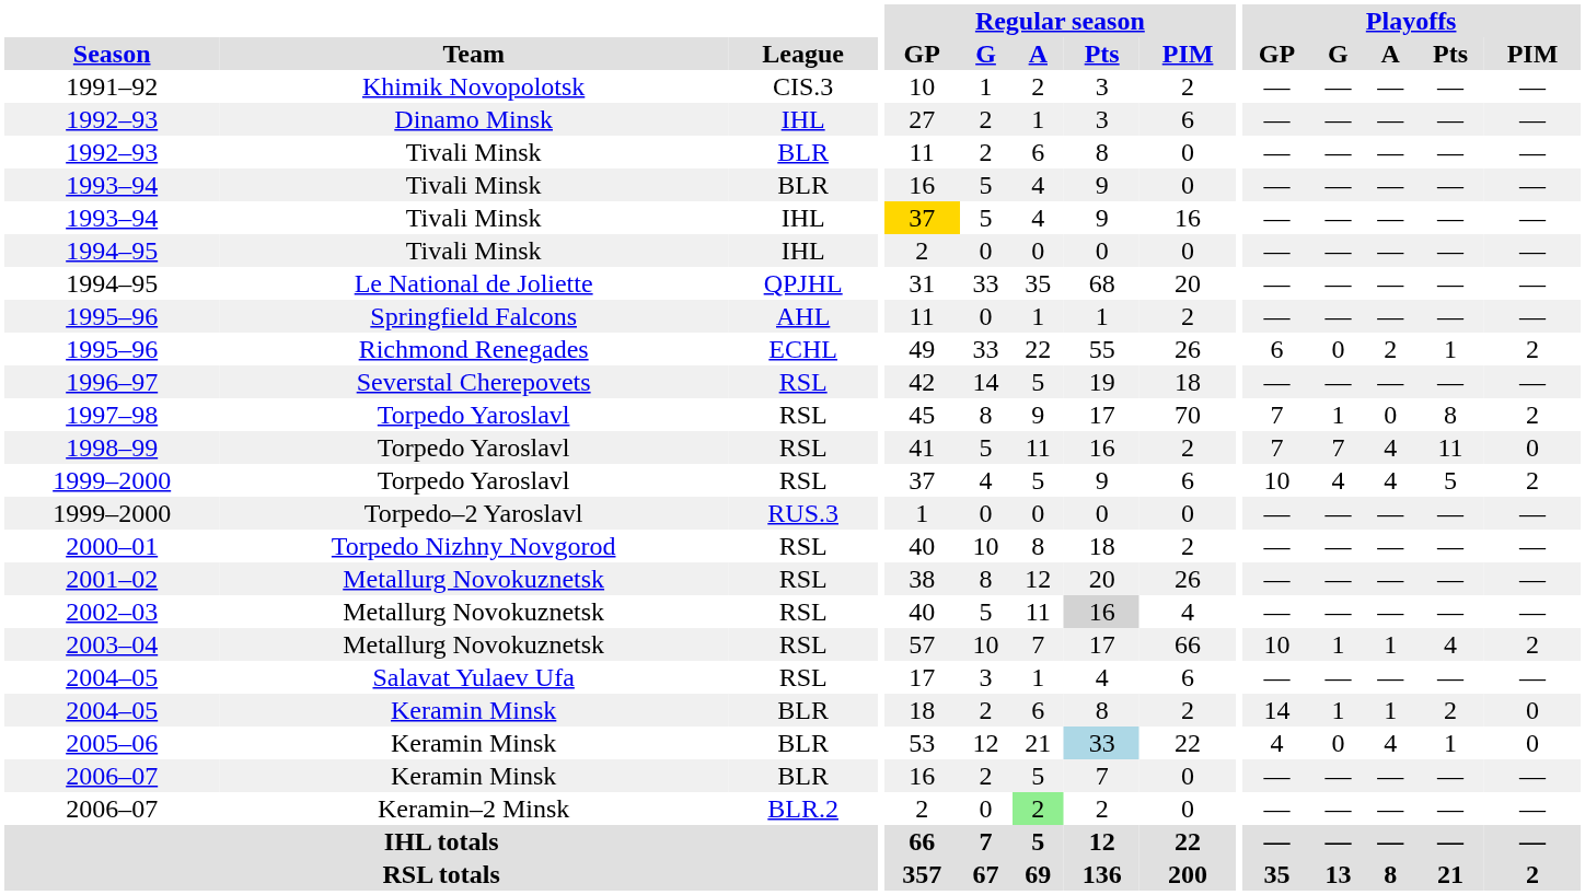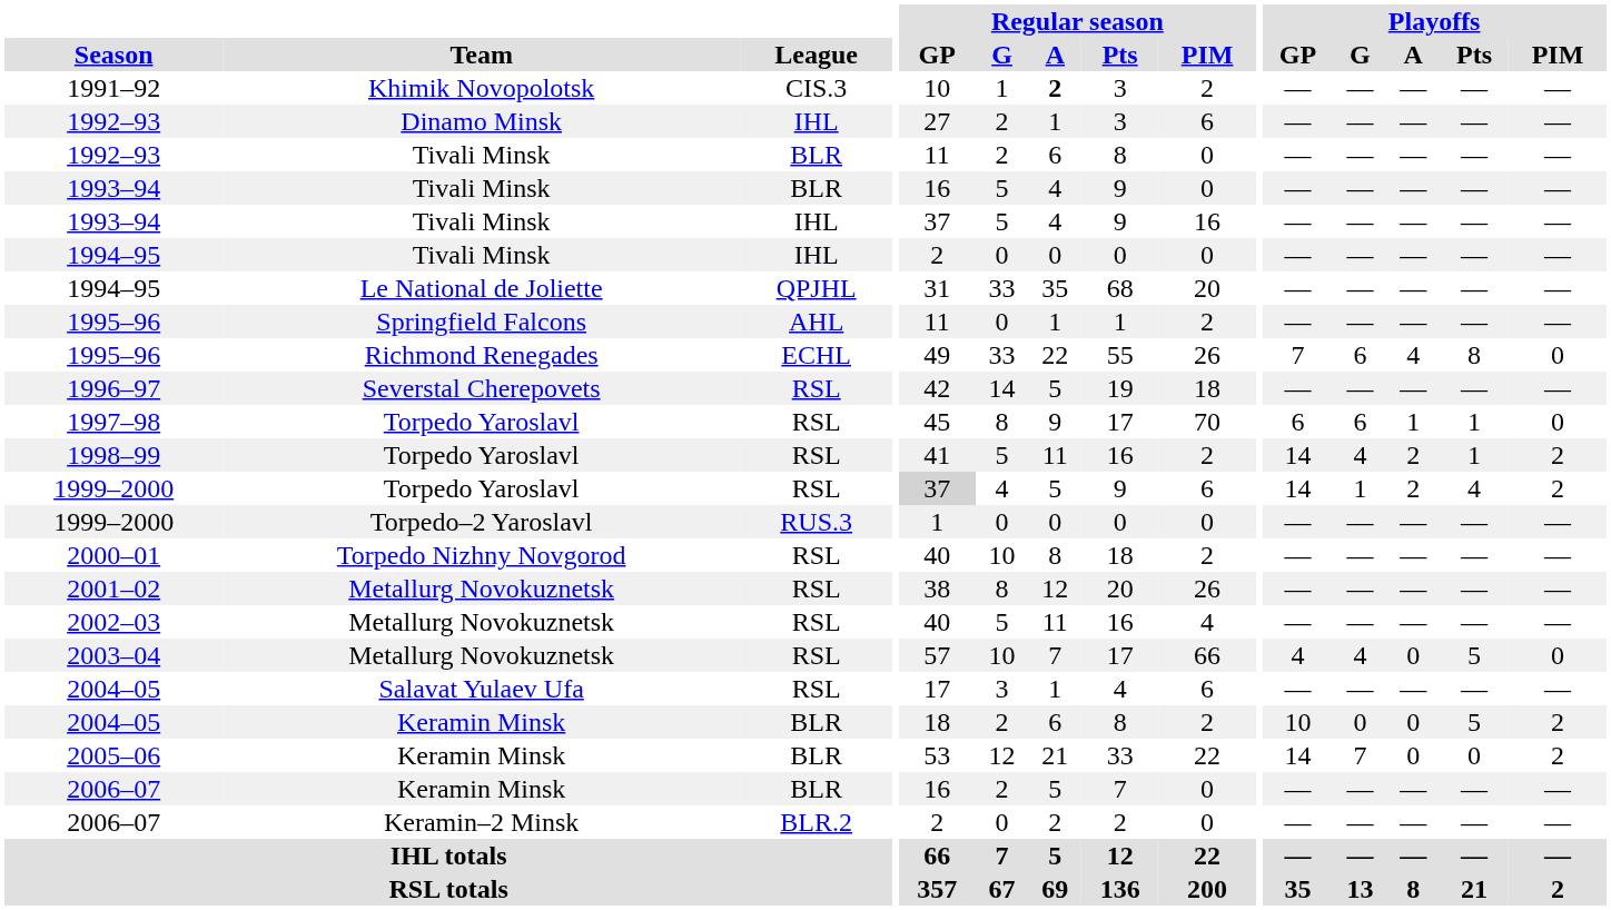1991–92 | Regular season / A: normal -> bold
1993–94 / IHL | Regular season / GP: gold background -> no background
1995–96 / ECHL | Playoffs / GP: 6 -> 7
1995–96 / ECHL | Playoffs / G: 0 -> 6
1995–96 / ECHL | Playoffs / A: 2 -> 4
1995–96 / ECHL | Playoffs / Pts: 1 -> 8
1995–96 / ECHL | Playoffs / PIM: 2 -> 0
1997–98 | Playoffs / GP: 7 -> 6
1997–98 | Playoffs / G: 1 -> 6
1997–98 | Playoffs / A: 0 -> 1
1997–98 | Playoffs / Pts: 8 -> 1
1997–98 | Playoffs / PIM: 2 -> 0
1998–99 | Playoffs / GP: 7 -> 14
1998–99 | Playoffs / G: 7 -> 4
1998–99 | Playoffs / A: 4 -> 2
1998–99 | Playoffs / Pts: 11 -> 1
1998–99 | Playoffs / PIM: 0 -> 2
1999–2000 / RSL | Regular season / GP: no background -> lightgrey background
1999–2000 / RSL | Playoffs / GP: 10 -> 14
1999–2000 / RSL | Playoffs / G: 4 -> 1
1999–2000 / RSL | Playoffs / A: 4 -> 2
1999–2000 / RSL | Playoffs / Pts: 5 -> 4
2002–03 | Regular season / Pts: lightgrey background -> no background
2003–04 | Playoffs / GP: 10 -> 4
2003–04 | Playoffs / G: 1 -> 4
2003–04 | Playoffs / A: 1 -> 0
2003–04 | Playoffs / Pts: 4 -> 5
2003–04 | Playoffs / PIM: 2 -> 0
2004–05 / BLR | Playoffs / GP: 14 -> 10
2004–05 / BLR | Playoffs / G: 1 -> 0
2004–05 / BLR | Playoffs / A: 1 -> 0
2004–05 / BLR | Playoffs / Pts: 2 -> 5
2004–05 / BLR | Playoffs / PIM: 0 -> 2
2005–06 | Regular season / Pts: lightblue background -> no background
2005–06 | Playoffs / GP: 4 -> 14
2005–06 | Playoffs / G: 0 -> 7
2005–06 | Playoffs / A: 4 -> 0
2005–06 | Playoffs / Pts: 1 -> 0
2005–06 | Playoffs / PIM: 0 -> 2
2006–07 / BLR.2 | Regular season / A: lightgreen background -> no background
